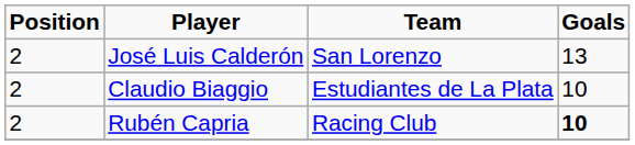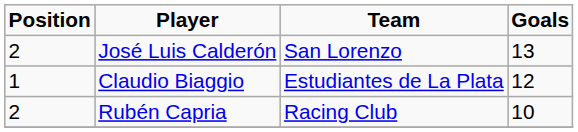Claudio Biaggio | Position: 2 -> 1
Claudio Biaggio | Goals: 10 -> 12
Rubén Capria | Goals: bold -> normal
